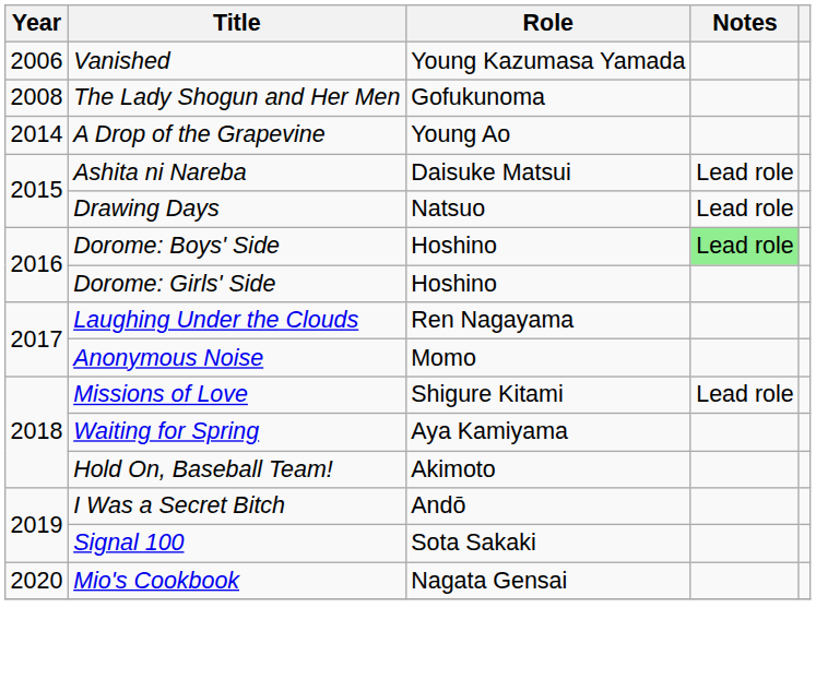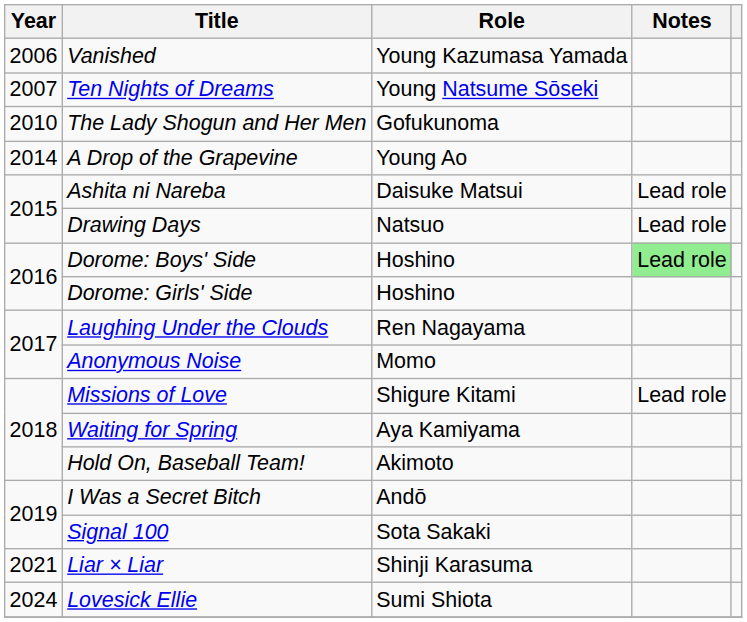+ row: 2007 | Ten Nights of Dreams | Young Natsume Sōseki
The Lady Shogun and Her Men | Year: 2008 -> 2010
- row: 2020 | Mio's Cookbook | Nagata Gensai
+ row: 2021 | Liar × Liar | Shinji Karasuma
+ row: 2024 | Lovesick Ellie | Sumi Shiota
